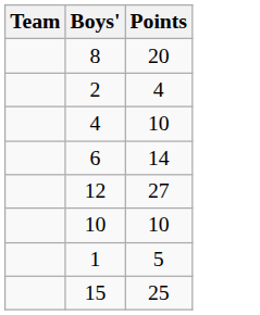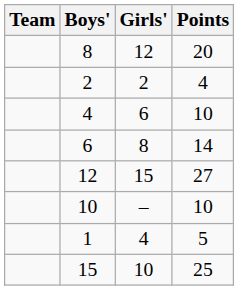+ column: Girls' | 12 | 2 | 6 | 8 | 15 | – | 4 | 10
